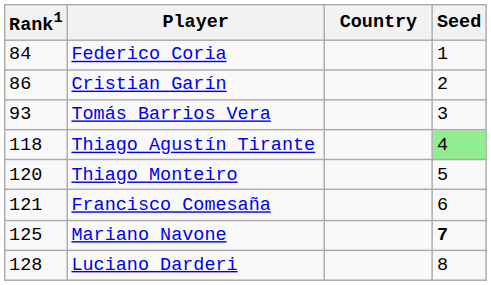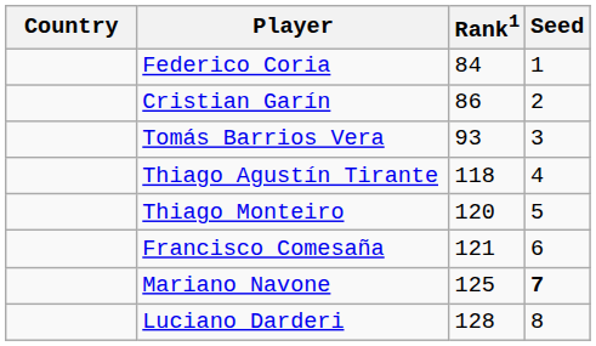columns swapped: Country <-> Rank1
Thiago Agustín Tirante | Seed: lightgreen background -> no background
